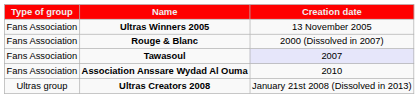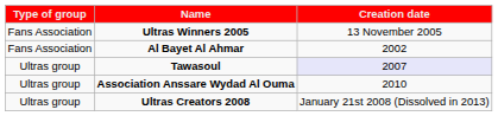- row: Fans Association | Rouge & Blanc | 2000 (Dissolved in 2007)
+ row: Fans Association | Al Bayet Al Ahmar | 2002
Tawasoul | Type of group: Fans Association -> Ultras group
Association Anssare Wydad Al Ouma | Type of group: Fans Association -> Ultras group
